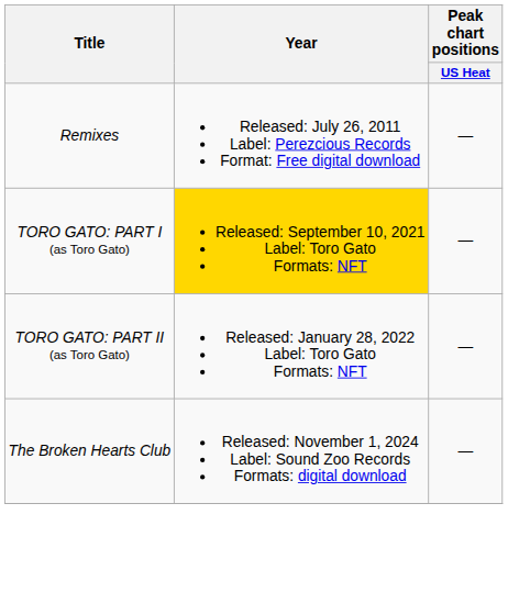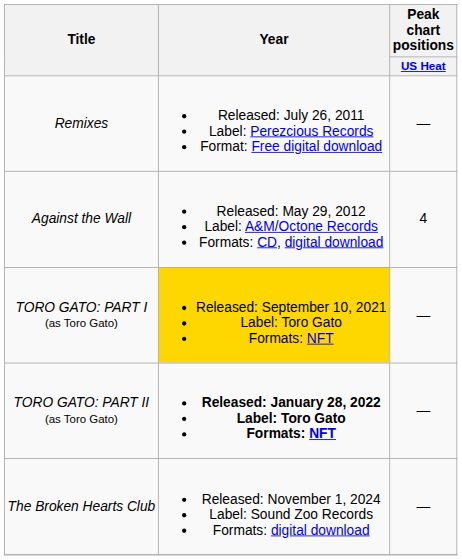+ row: Against the Wall | Released: May 29, 2012 Label: A&M/Octone Records Formats: CD, digital download | 4
TORO GATO: PART II (as Toro Gato) | Year: normal -> bold
